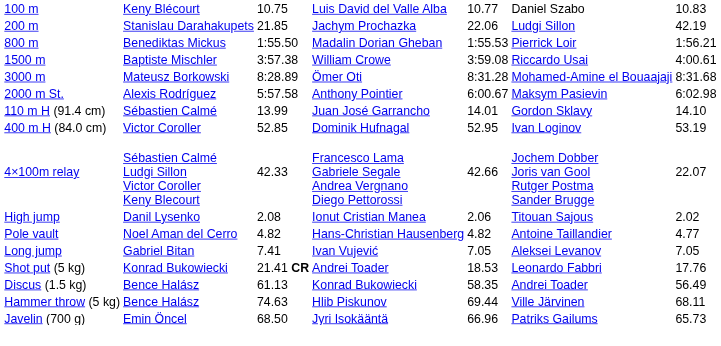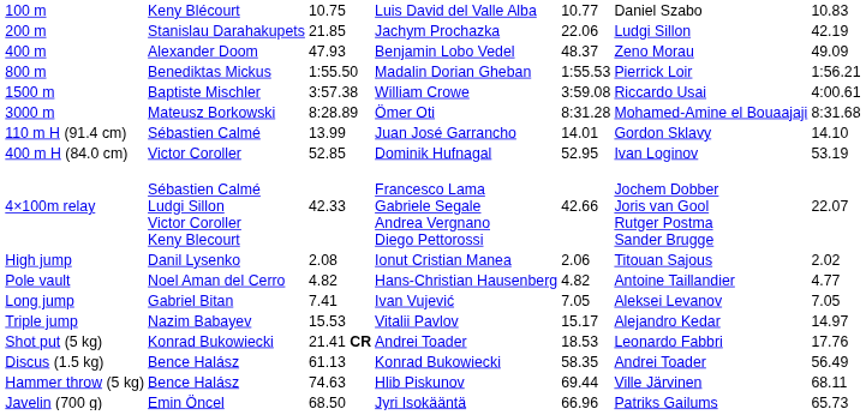+ row: 400 m | Alexander Doom | 47.93 | Benjamin Lobo Vedel | 48.37 | Zeno Morau | 49.09
- row: 2000 m St. | Alexis Rodríguez | 5:57.58 | Anthony Pointier | 6:00.67 | Maksym Pasievin | 6:02.98
+ row: Triple jump | Nazim Babayev | 15.53 | Vitalii Pavlov | 15.17 | Alejandro Kedar | 14.97
